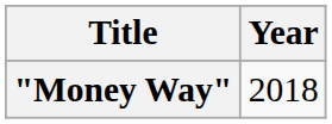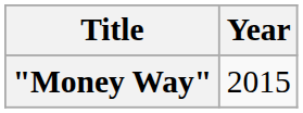"Money Way" | Year: 2018 -> 2015
